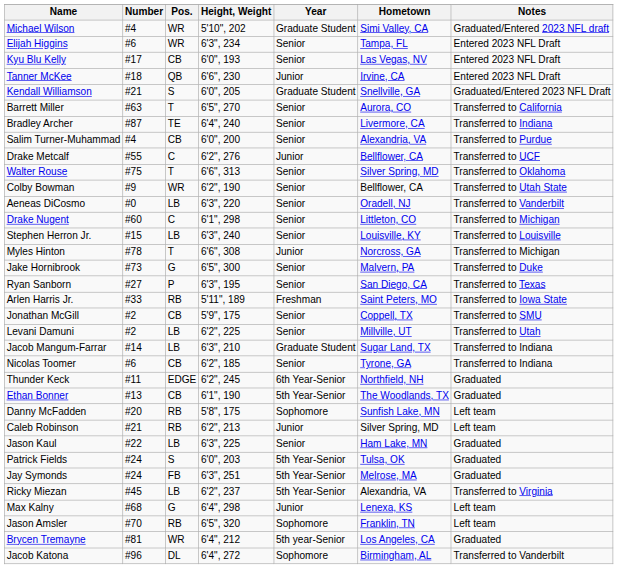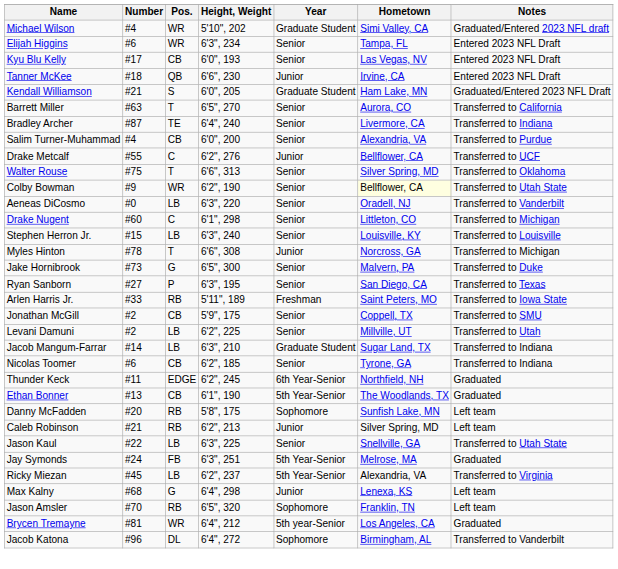Kendall Williamson | Hometown: Snellville, GA -> Ham Lake, MN
Colby Bowman | Hometown: no background -> lightyellow background
Jason Kaul | Hometown: Ham Lake, MN -> Snellville, GA
Jason Kaul | Notes: Graduated -> Transferred to Utah State
- row: Patrick Fields | #24 | S | 6'0", 203 | 5th Year-Senior | Tulsa, OK | Graduated
